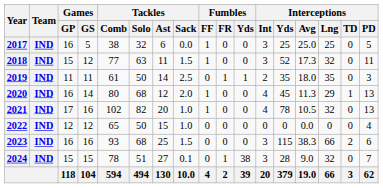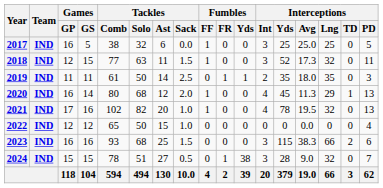2018 | Games / GP: 15 -> 12
2018 | Games / GS: 12 -> 15
2021 | Interceptions / Avg: 10.5 -> 19.5
2024 | Tackles / Sack: 0.1 -> 0.5
